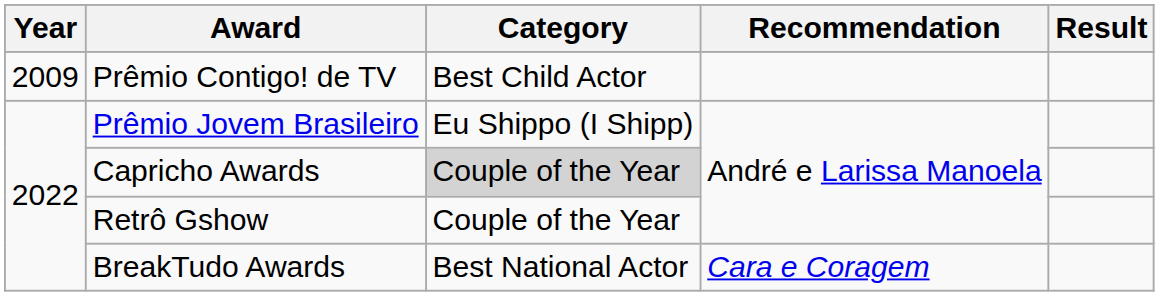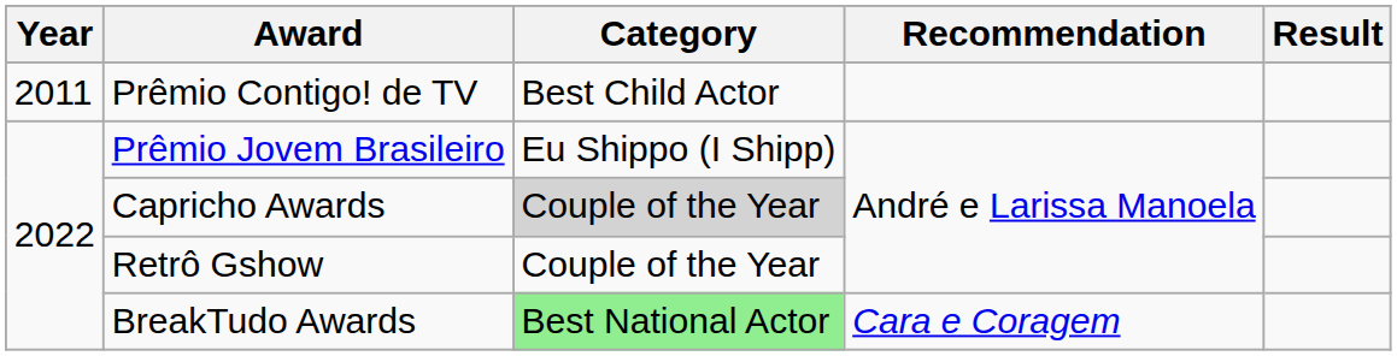Prêmio Contigo! de TV | Year: 2009 -> 2011
BreakTudo Awards | Category: no background -> lightgreen background
